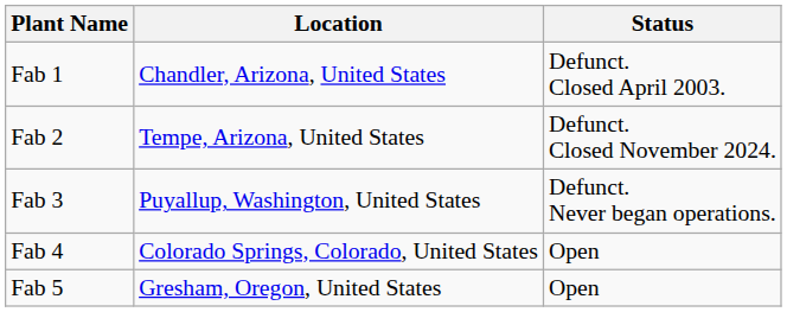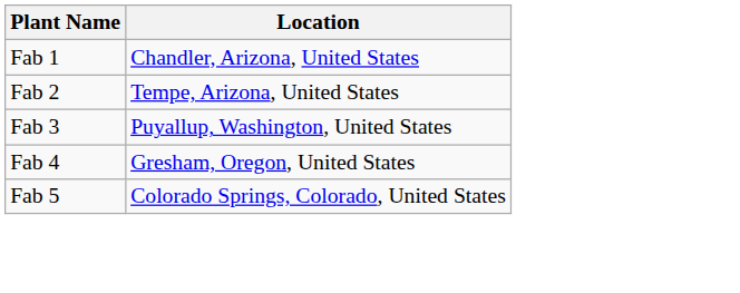- column: Status | Defunct. Closed April 2003. | Defunct. Closed November 2024. | Defunct. Never began operations. | Open | Open
Fab 4 | Location: Colorado Springs, Colorado, United States -> Gresham, Oregon, United States
Fab 5 | Location: Gresham, Oregon, United States -> Colorado Springs, Colorado, United States
